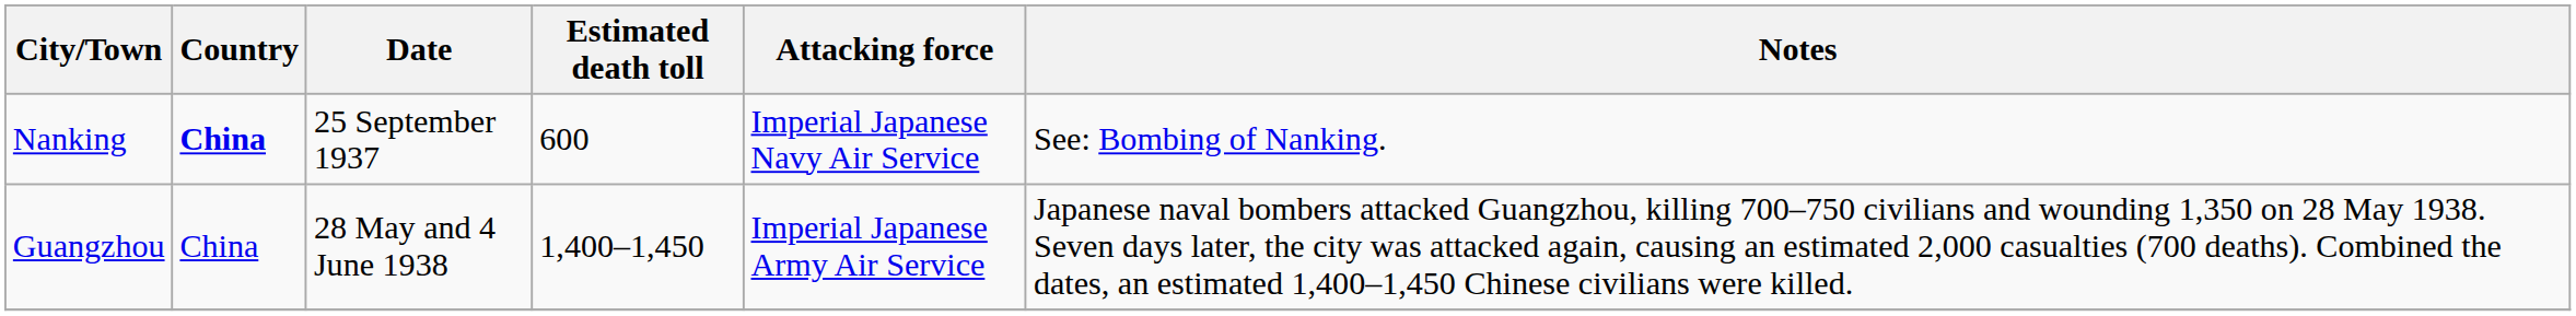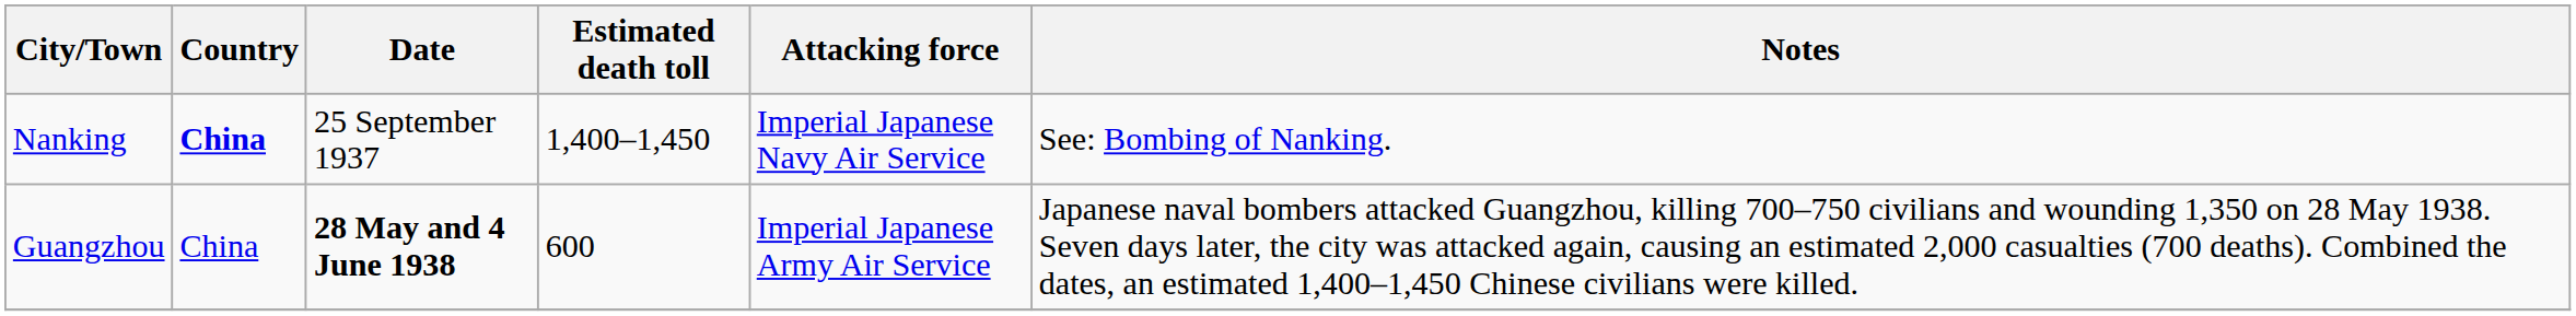Nanking | Estimated death toll: 600 -> 1,400–1,450
Guangzhou | Date: normal -> bold
Guangzhou | Estimated death toll: 1,400–1,450 -> 600
